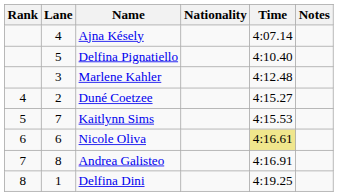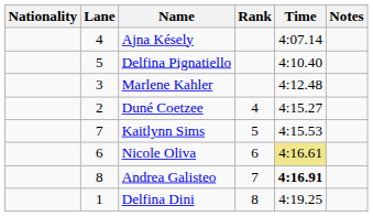columns swapped: Rank <-> Nationality
Andrea Galisteo | Time: normal -> bold
